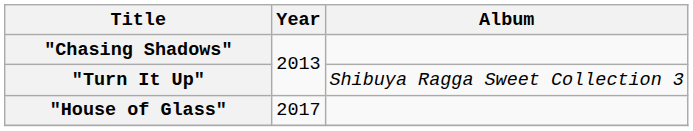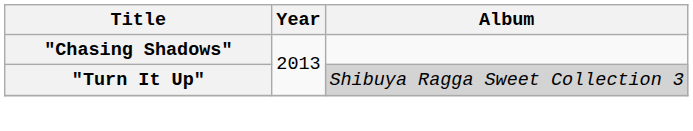"Turn It Up" | Album: no background -> lightgrey background
- row: "House of Glass" | 2017
